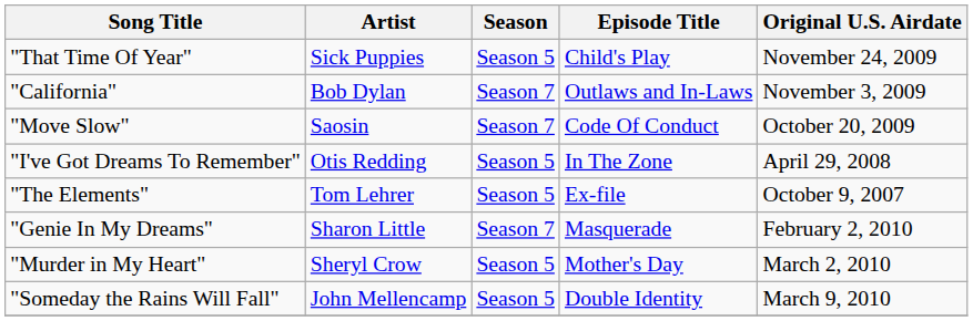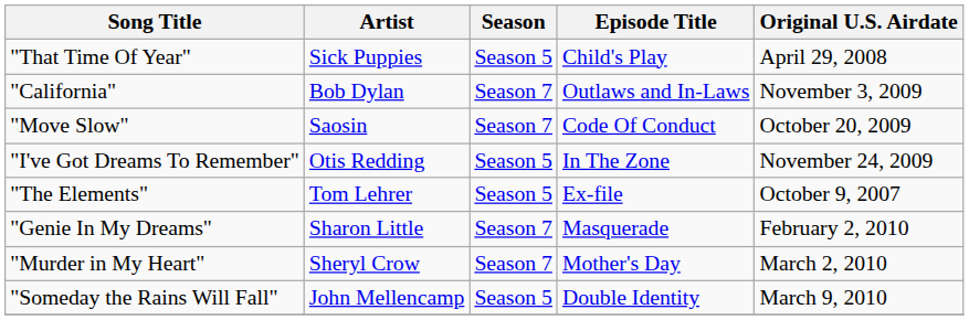"That Time Of Year" | Original U.S. Airdate: November 24, 2009 -> April 29, 2008
"I've Got Dreams To Remember" | Original U.S. Airdate: April 29, 2008 -> November 24, 2009
"Murder in My Heart" | Season: Season 5 -> Season 7
